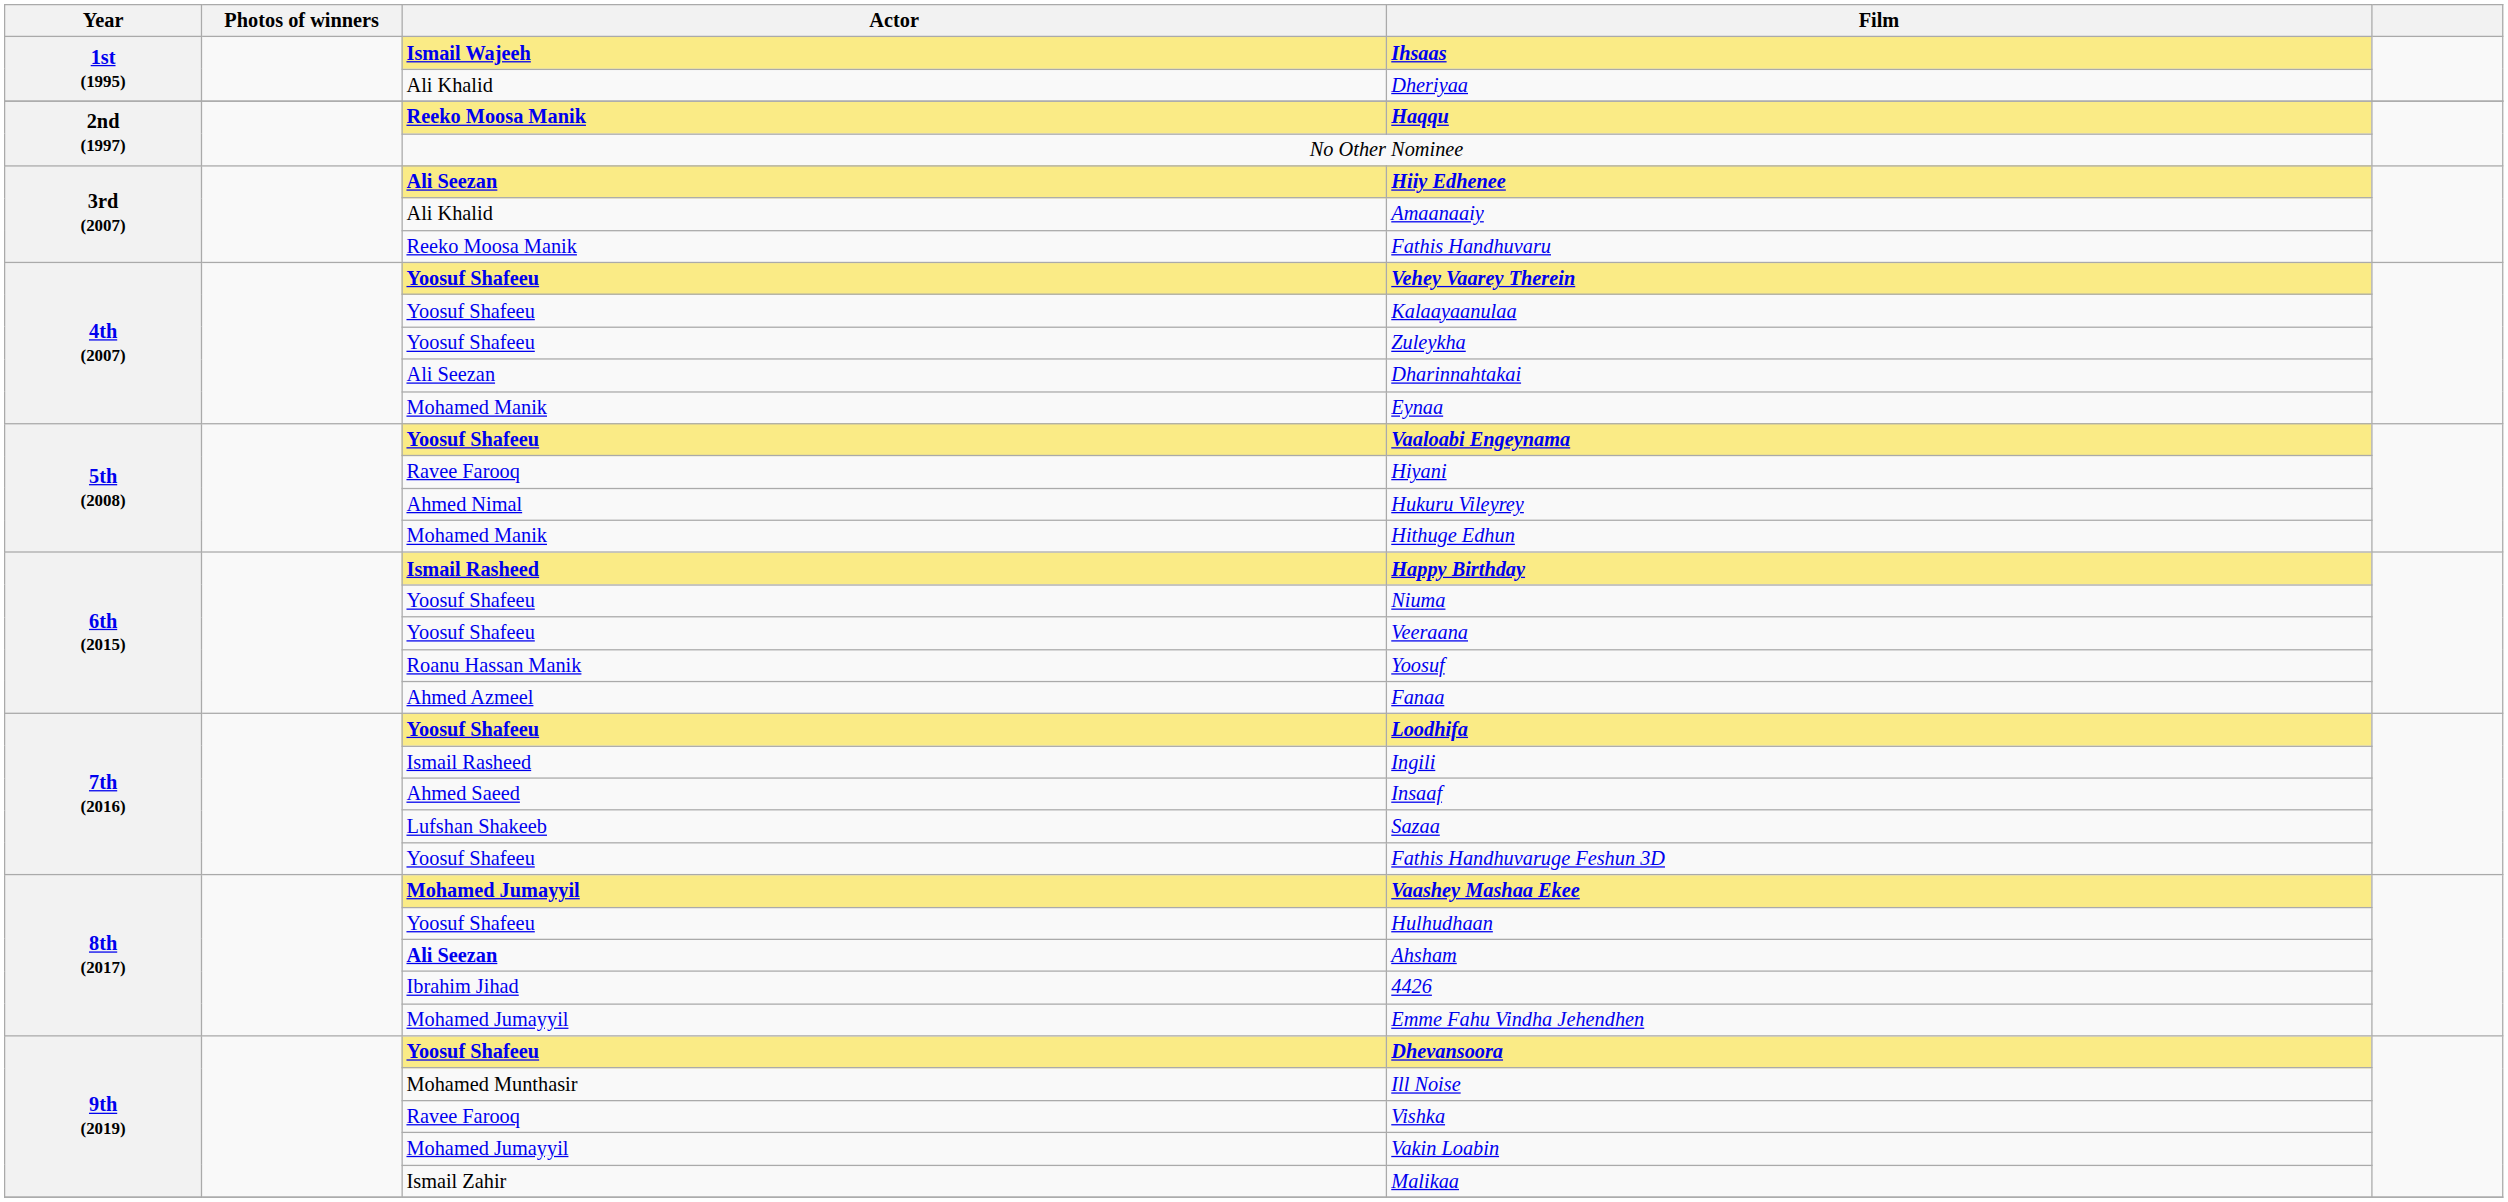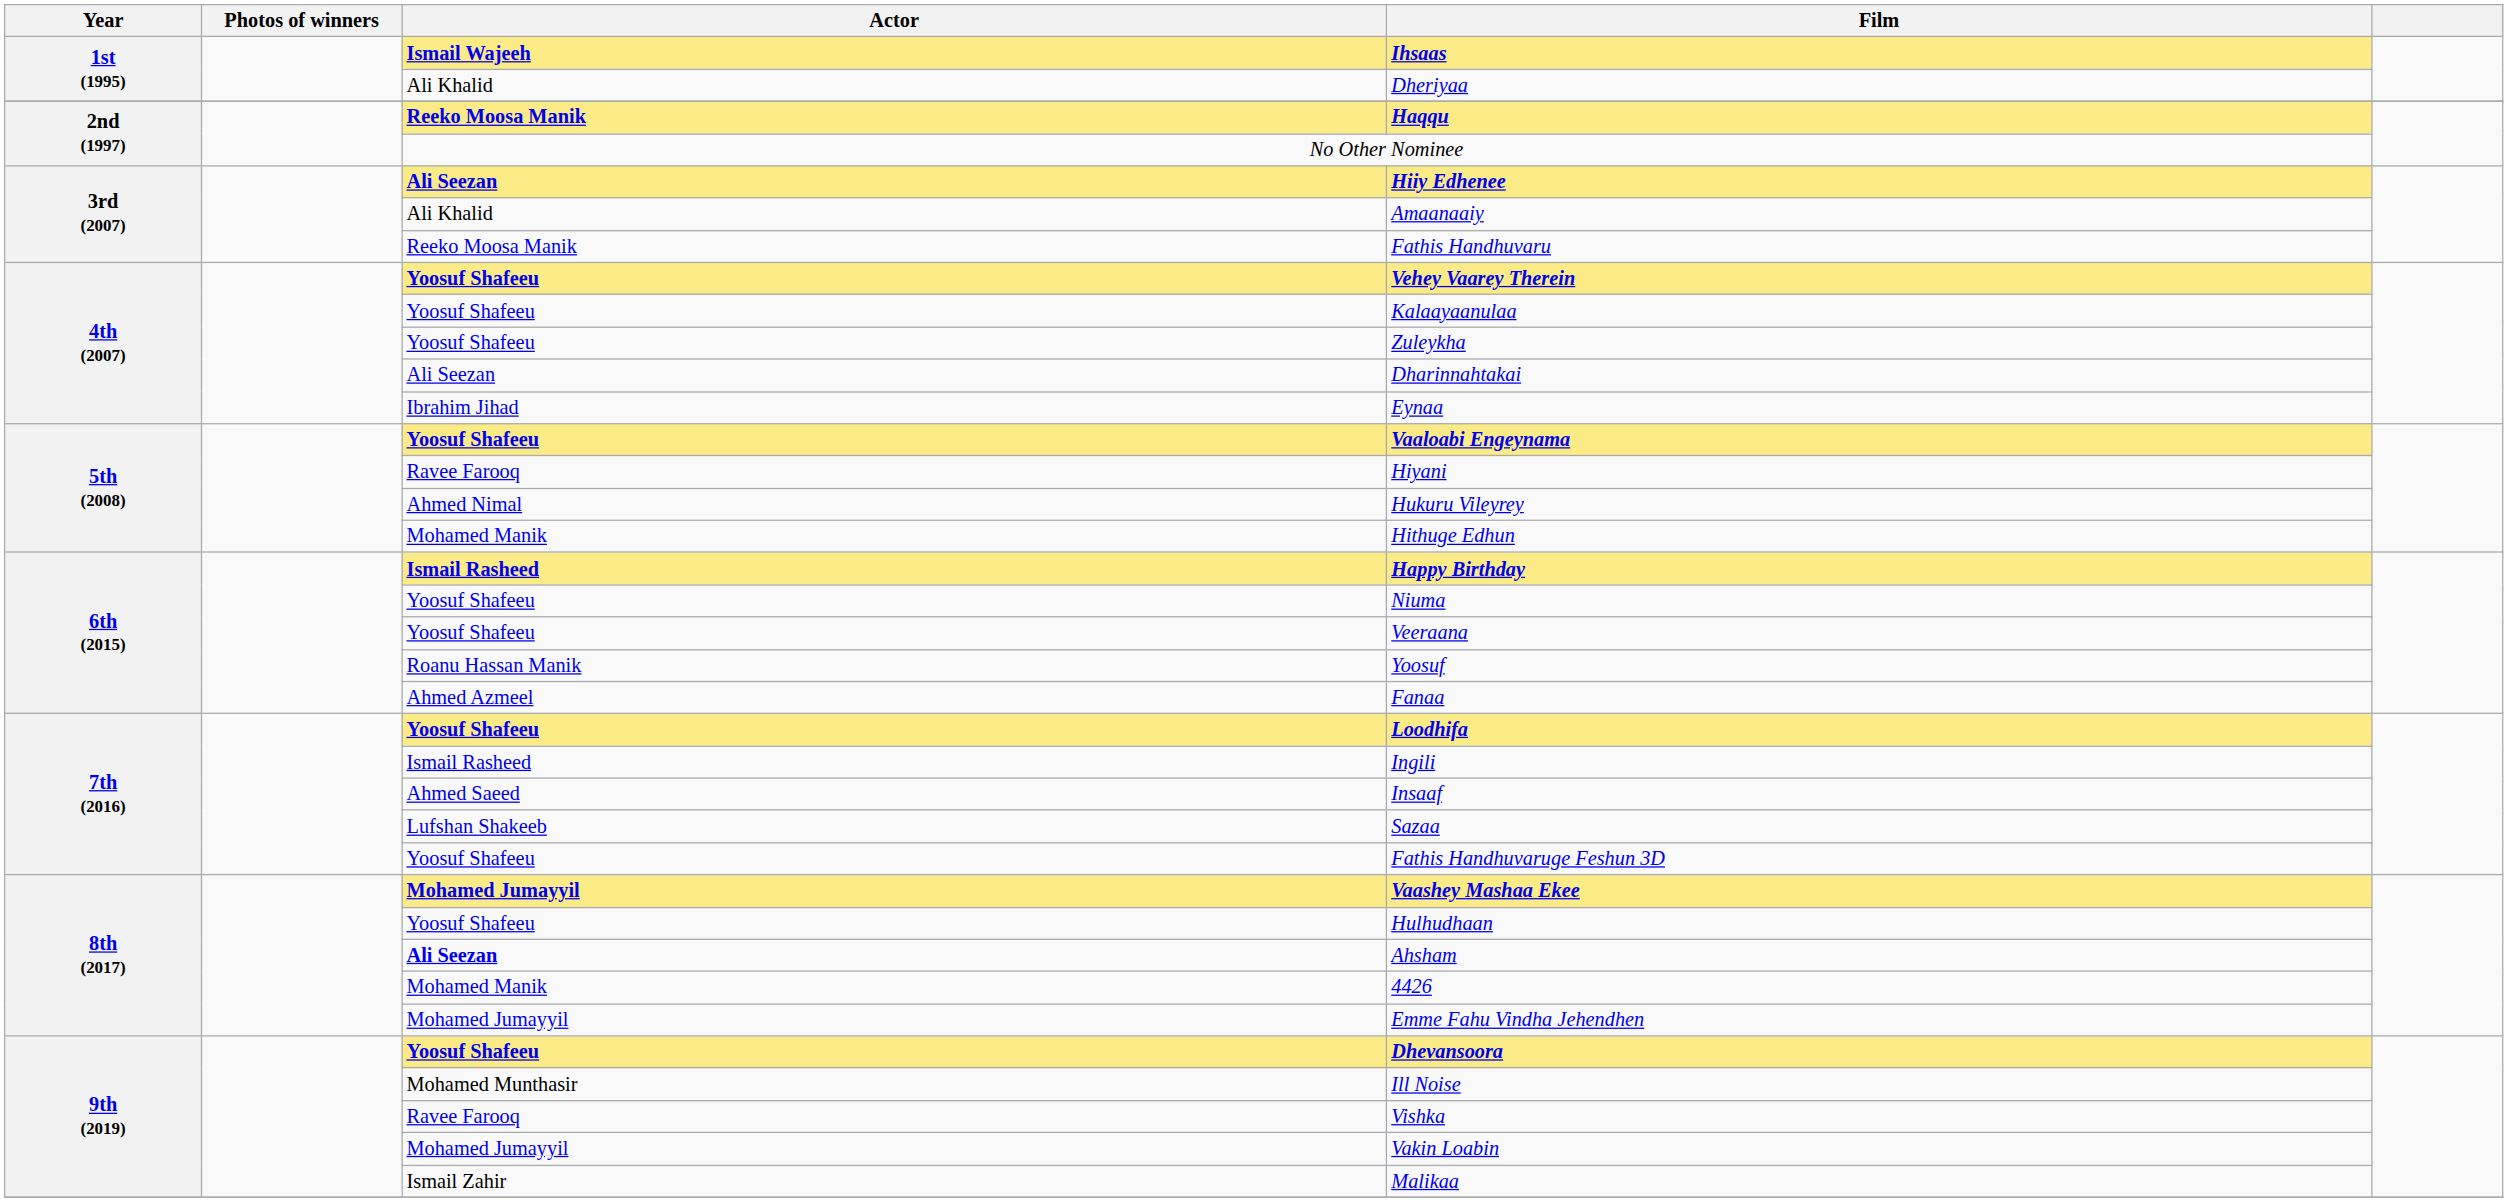Eynaa | Actor: Mohamed Manik -> Ibrahim Jihad
4426 | Actor: Ibrahim Jihad -> Mohamed Manik
